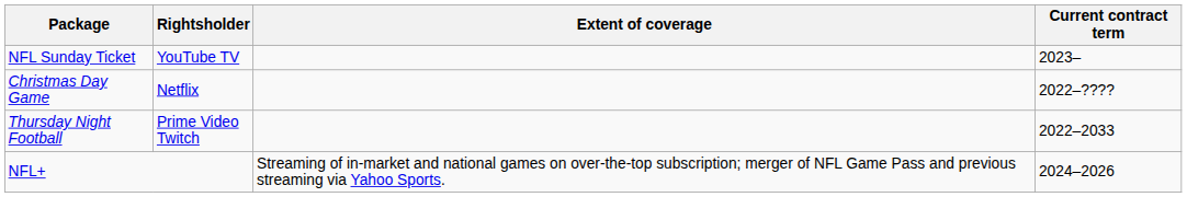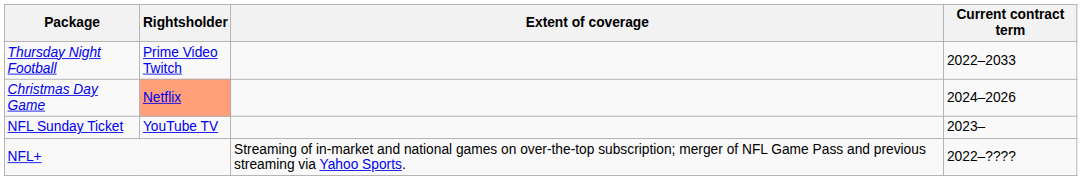rows swapped: Thursday Night Football <-> NFL Sunday Ticket
Christmas Day Game | Rightsholder: no background -> lightsalmon background
Christmas Day Game | Current contract term: 2022–???? -> 2024–2026
NFL+ | Current contract term: 2024–2026 -> 2022–????
